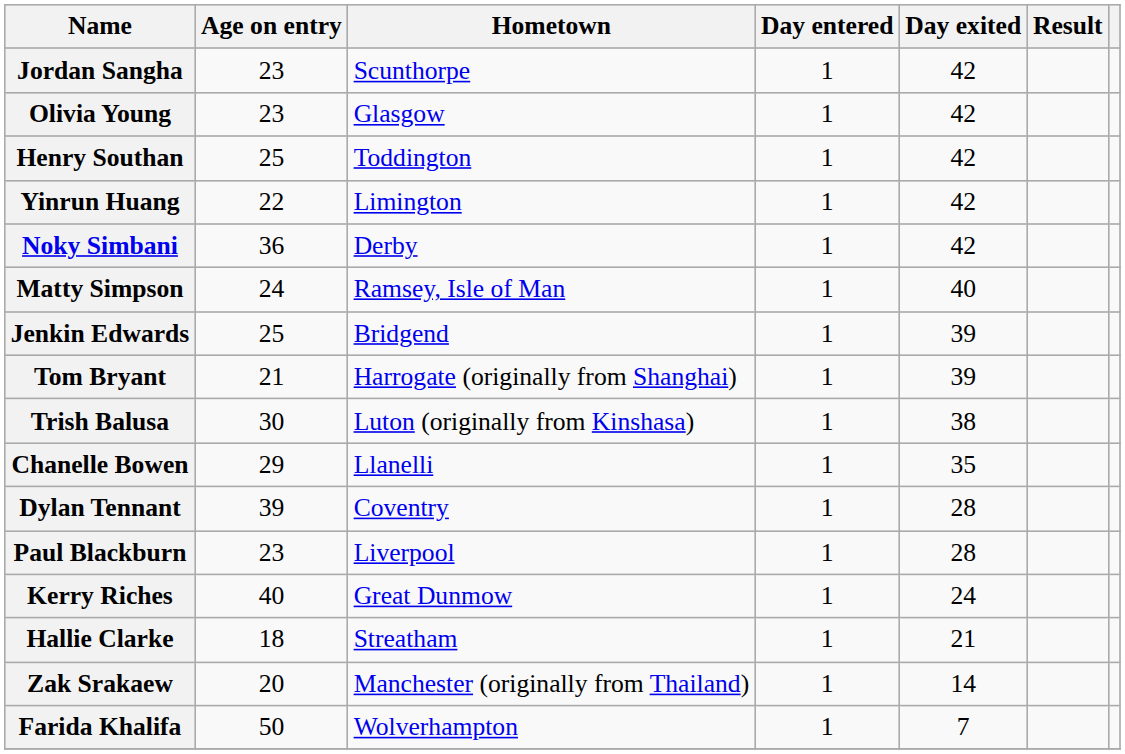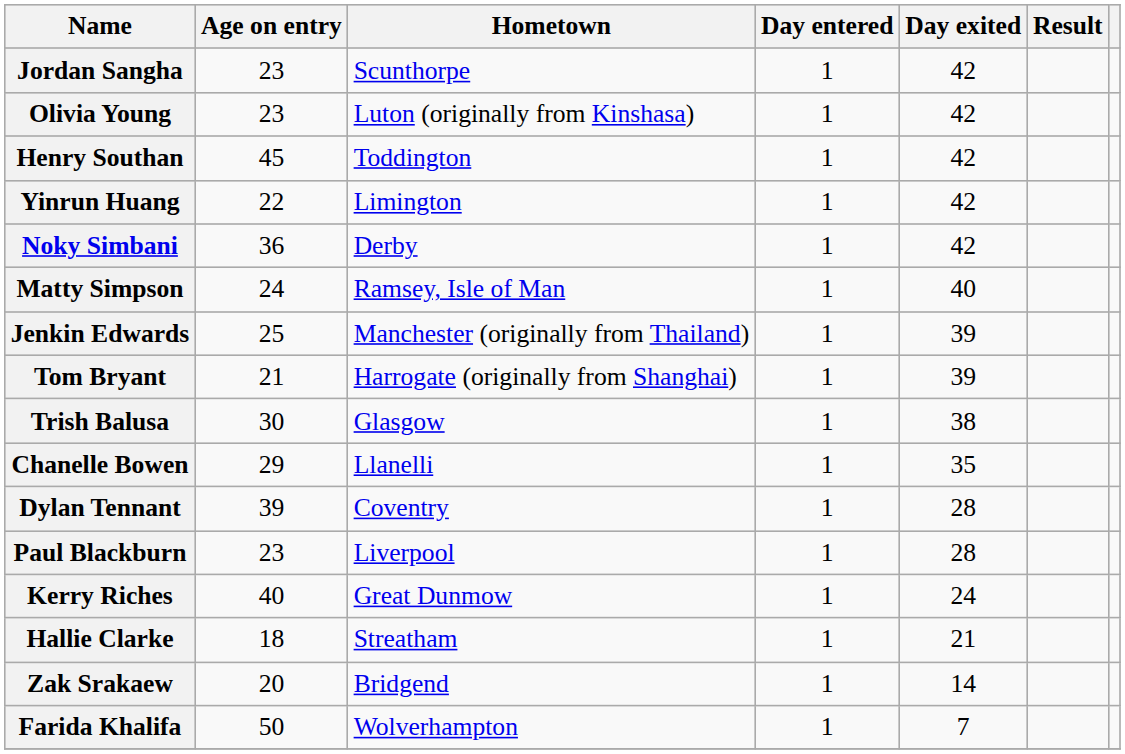Olivia Young | Hometown: Glasgow -> Luton (originally from Kinshasa)
Henry Southan | Age on entry: 25 -> 45
Jenkin Edwards | Hometown: Bridgend -> Manchester (originally from Thailand)
Trish Balusa | Hometown: Luton (originally from Kinshasa) -> Glasgow
Zak Srakaew | Hometown: Manchester (originally from Thailand) -> Bridgend
